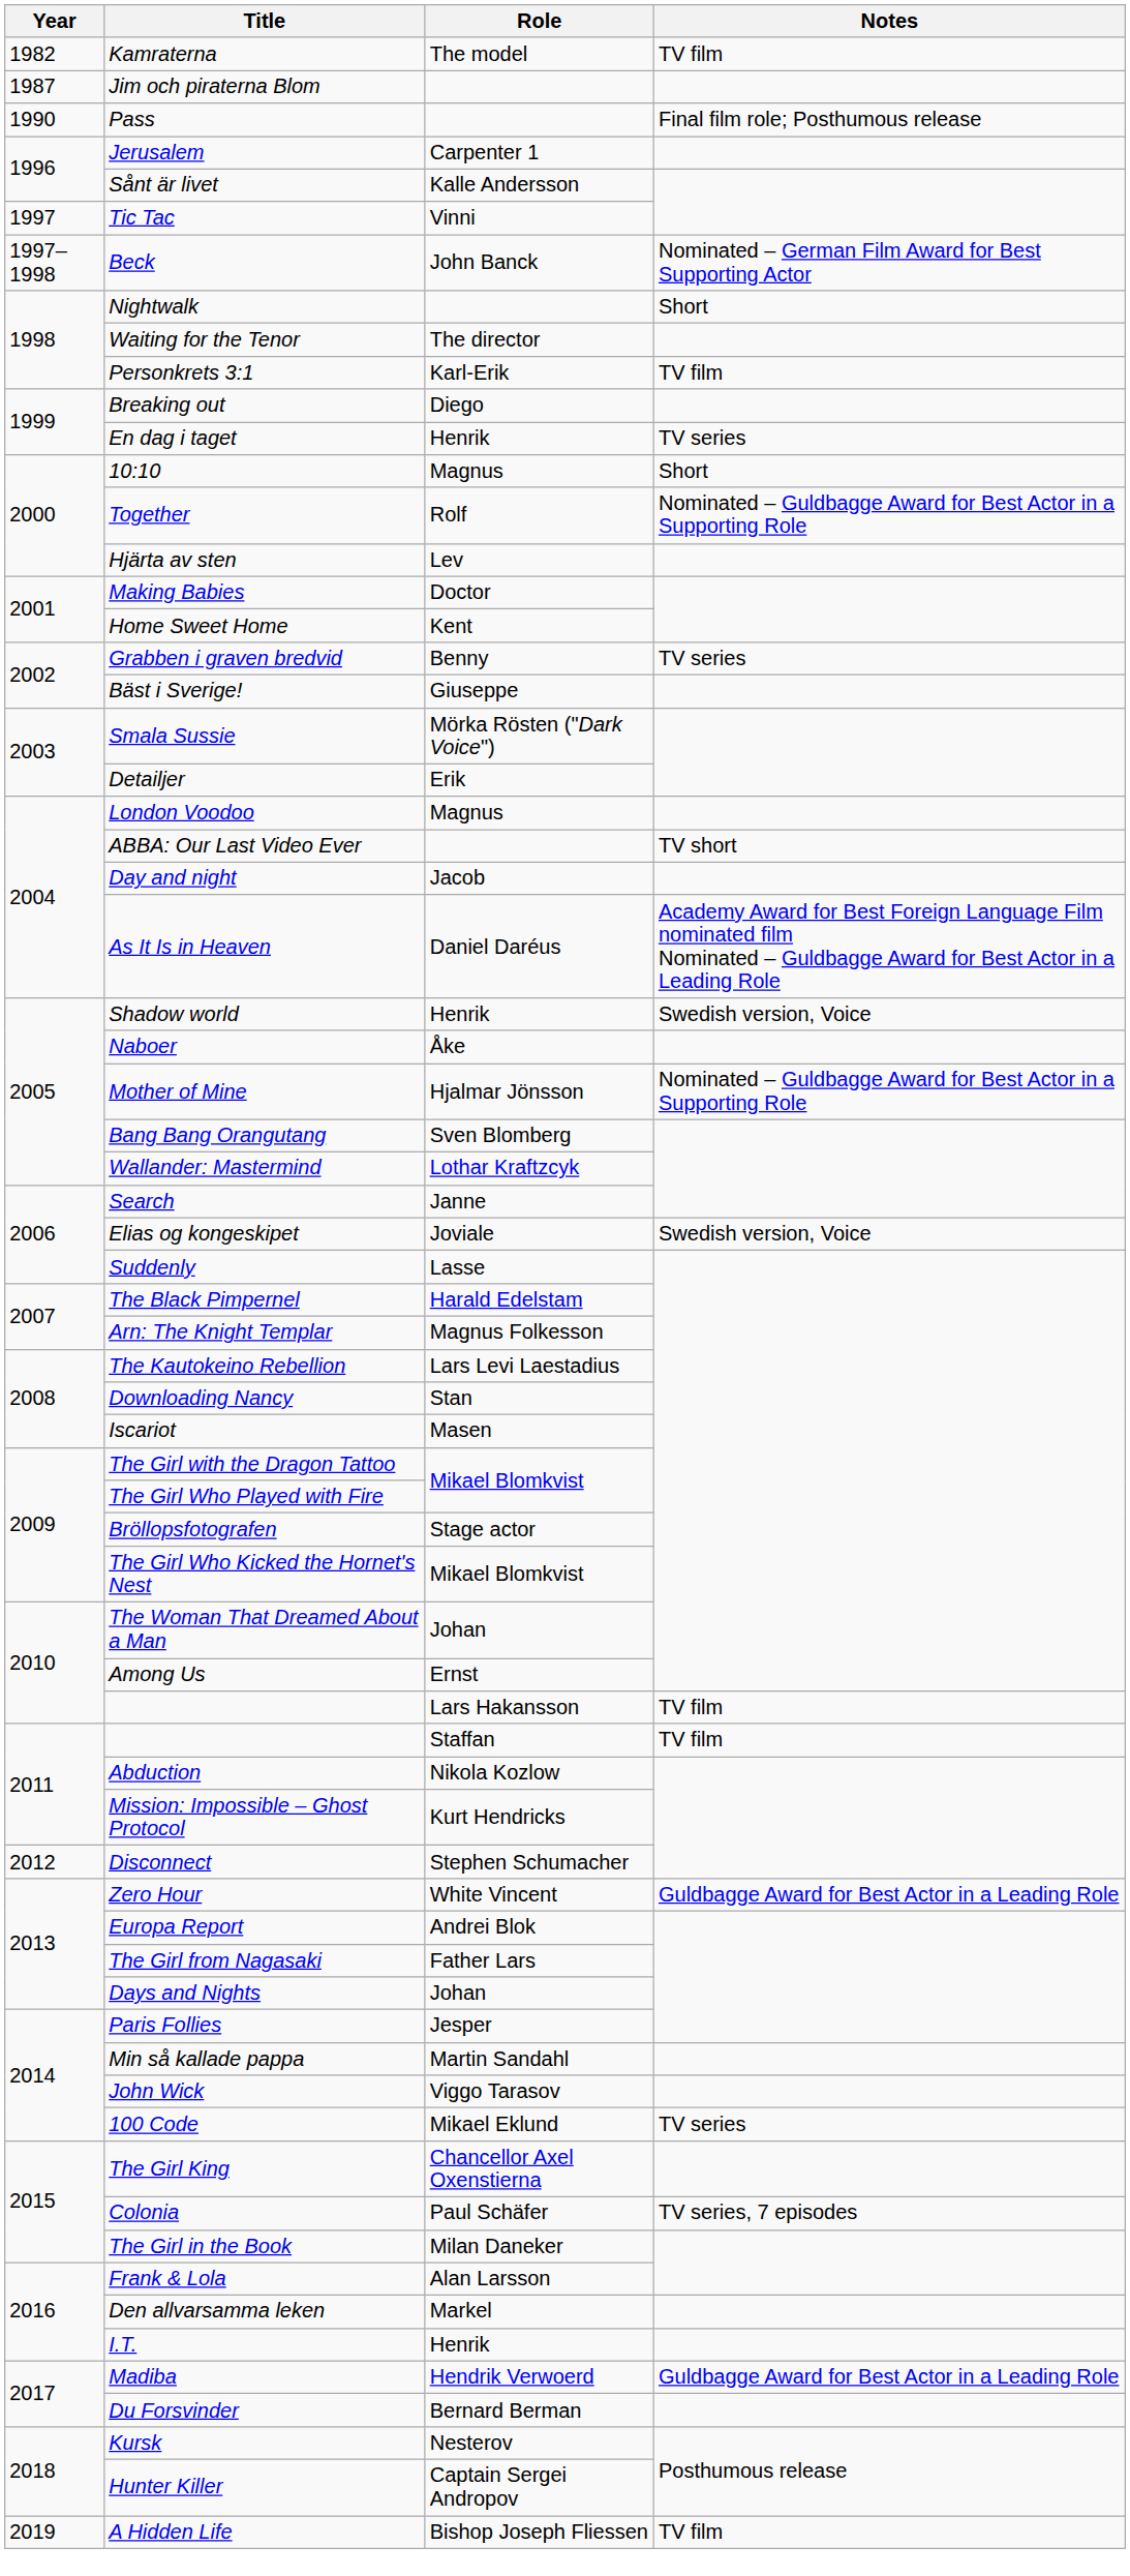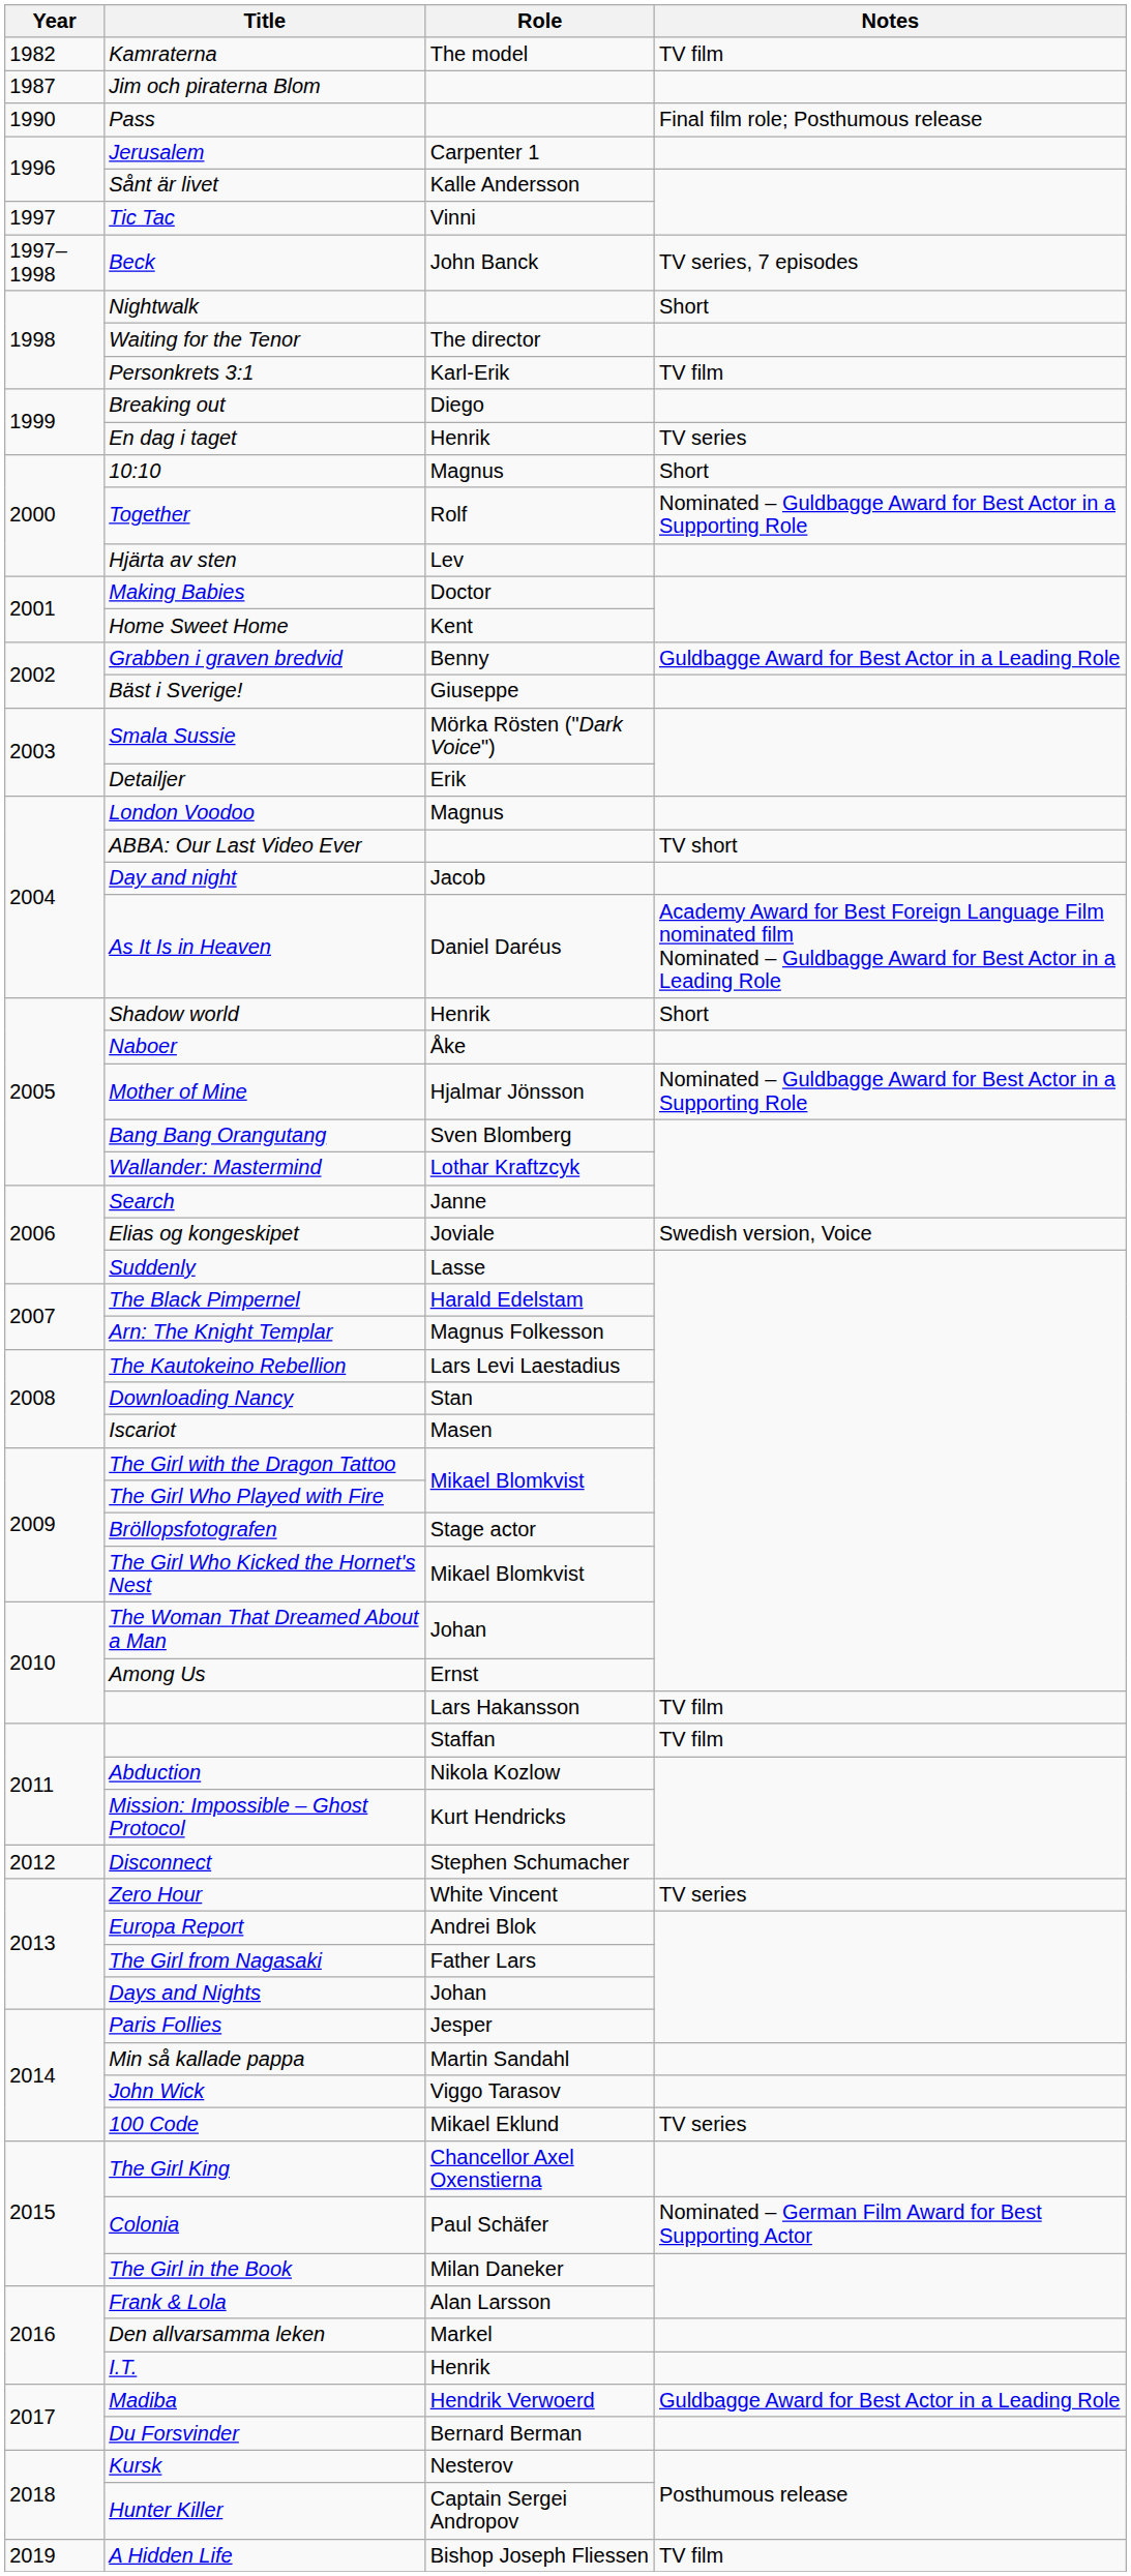Beck | Notes: Nominated – German Film Award for Best Supporting Actor -> TV series, 7 episodes
Grabben i graven bredvid | Notes: TV series -> Guldbagge Award for Best Actor in a Leading Role
Shadow world | Notes: Swedish version, Voice -> Short
Zero Hour | Notes: Guldbagge Award for Best Actor in a Leading Role -> TV series
Colonia | Notes: TV series, 7 episodes -> Nominated – German Film Award for Best Supporting Actor
